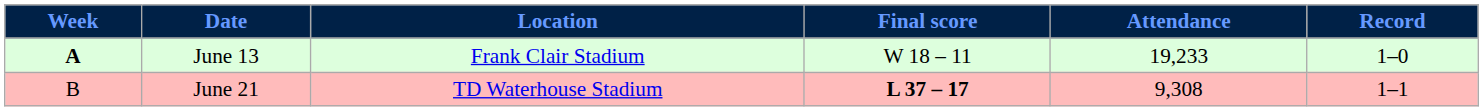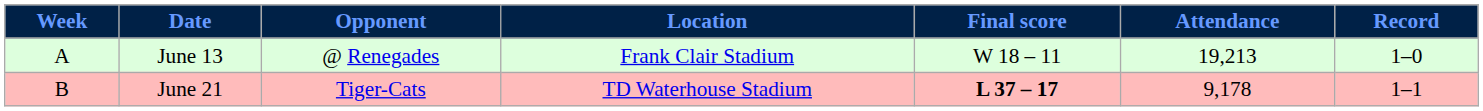+ column: Opponent | @ Renegades | Tiger-Cats
June 13 | Week: bold -> normal
June 13 | Attendance: 19,233 -> 19,213
June 21 | Attendance: 9,308 -> 9,178
